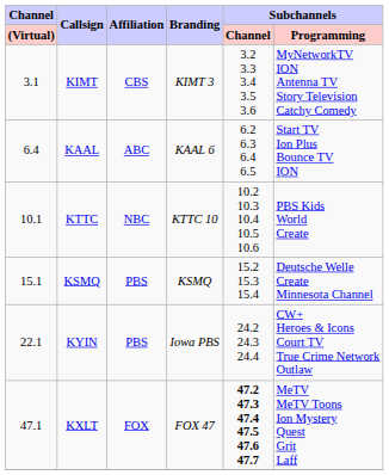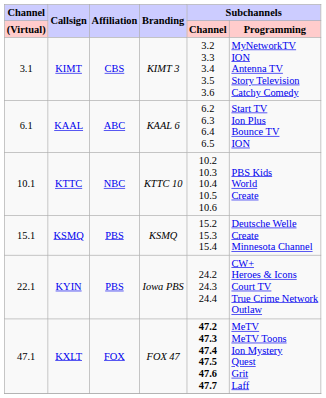KAAL | Channel / (Virtual): 6.4 -> 6.1
